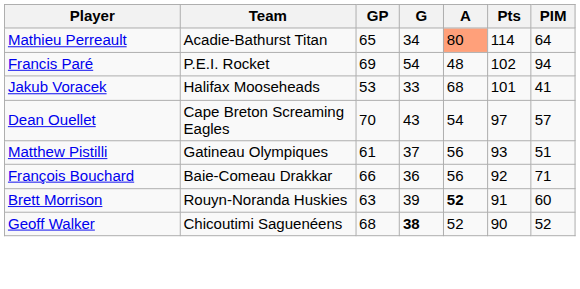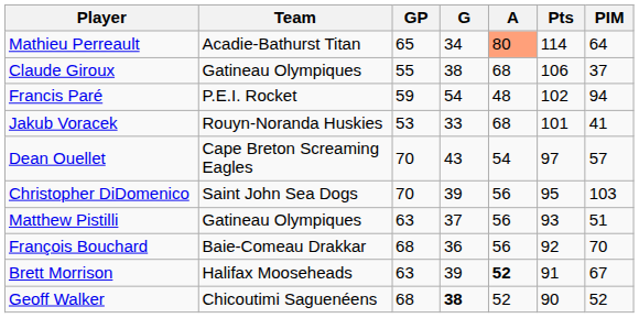+ row: Claude Giroux | Gatineau Olympiques | 55 | 38 | 68 | 106 | 37
Francis Paré | GP: 69 -> 59
Jakub Voracek | Team: Halifax Mooseheads -> Rouyn-Noranda Huskies
+ row: Christopher DiDomenico | Saint John Sea Dogs | 70 | 39 | 56 | 95 | 103
Matthew Pistilli | GP: 61 -> 63
François Bouchard | GP: 66 -> 68
François Bouchard | PIM: 71 -> 70
Brett Morrison | Team: Rouyn-Noranda Huskies -> Halifax Mooseheads
Brett Morrison | PIM: 60 -> 67
